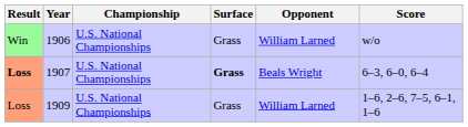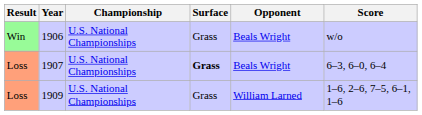1906 | Opponent: William Larned -> Beals Wright
1907 | Result: bold -> normal
